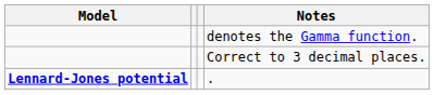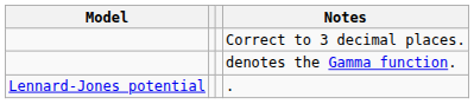rows swapped: Correct to 3 decimal places. <-> denotes the Gamma function.
. | Model: bold -> normal
